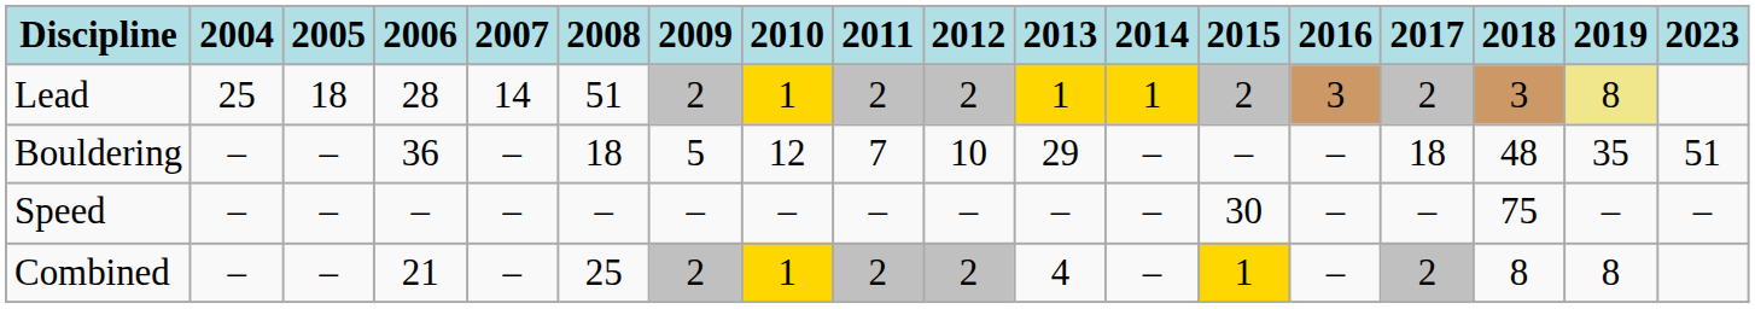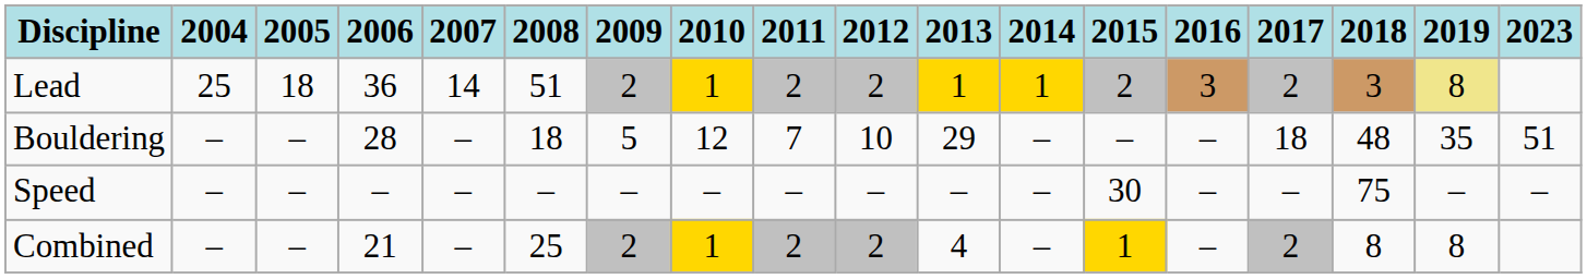Lead | 2006: 28 -> 36
Bouldering | 2006: 36 -> 28
